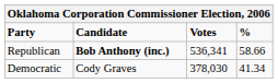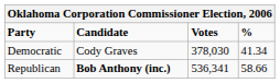rows swapped: Republican <-> Democratic
